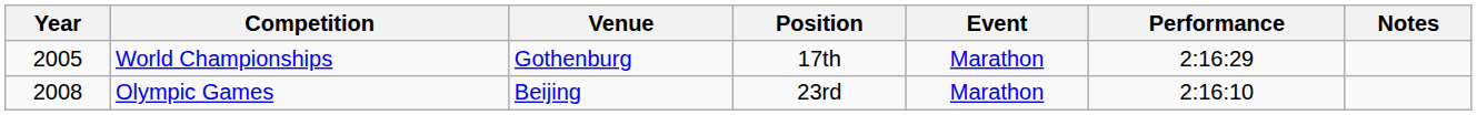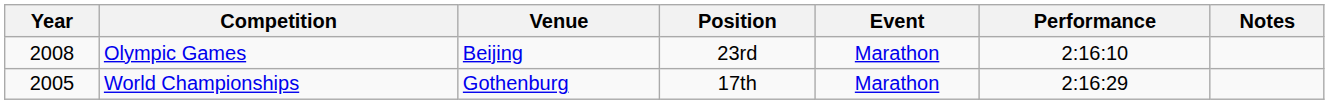rows swapped: World Championships <-> Olympic Games
